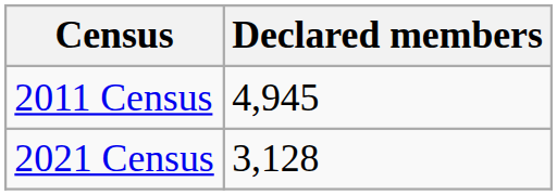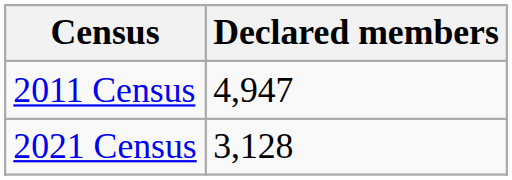2011 Census | Declared members: 4,945 -> 4,947
